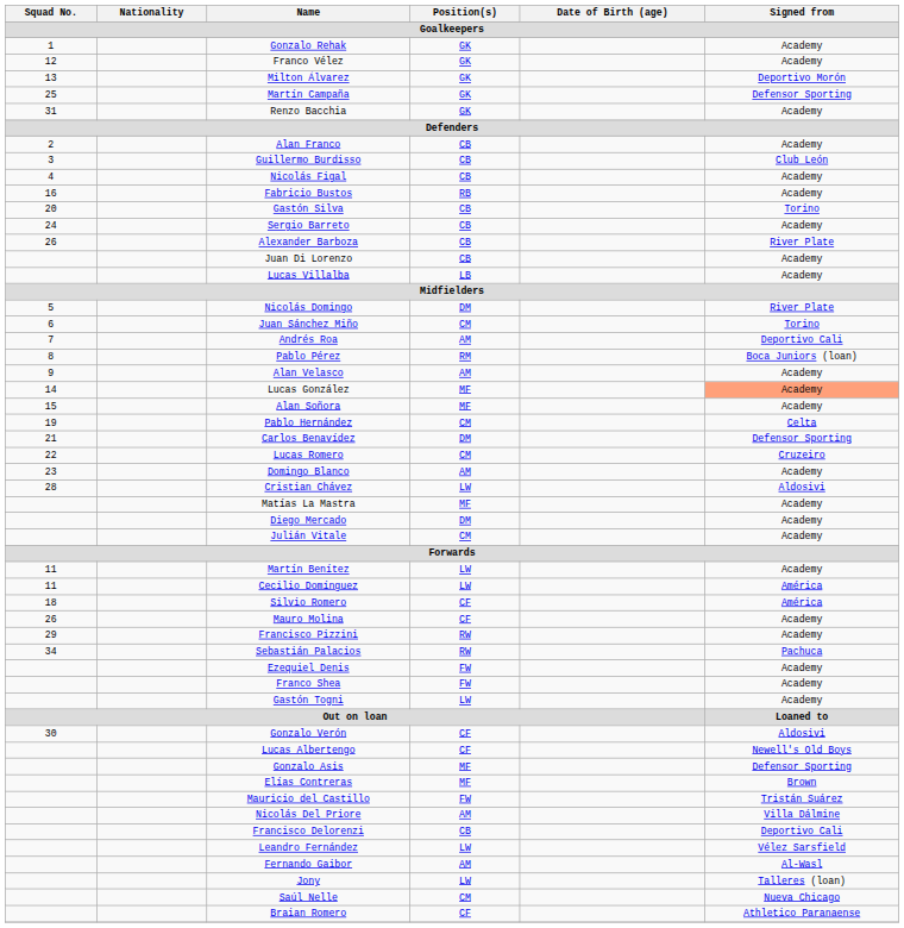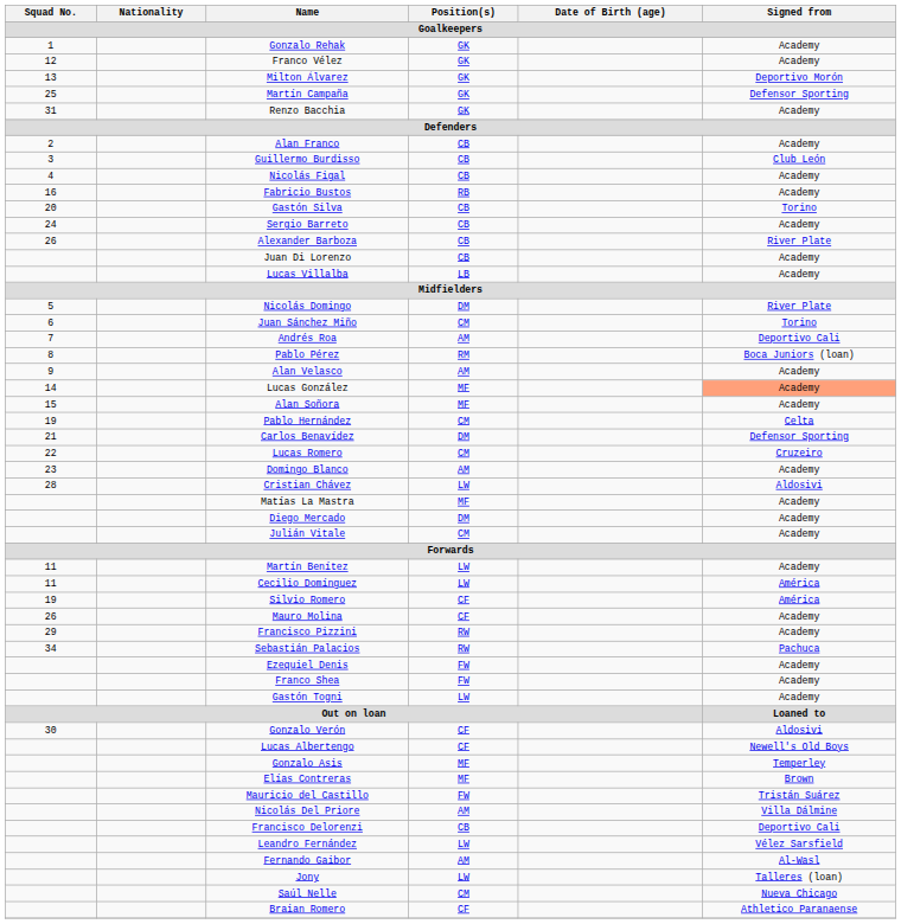Silvio Romero | Squad No. / Goalkeepers: 18 -> 19
Gonzalo Asis | Signed from / Goalkeepers: Defensor Sporting -> Temperley
